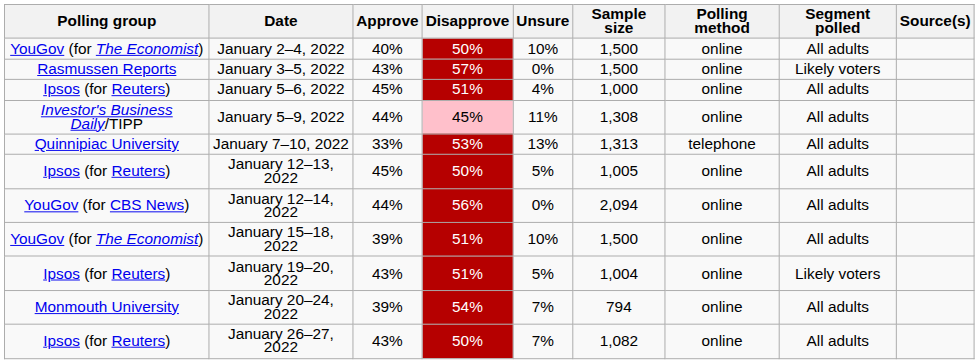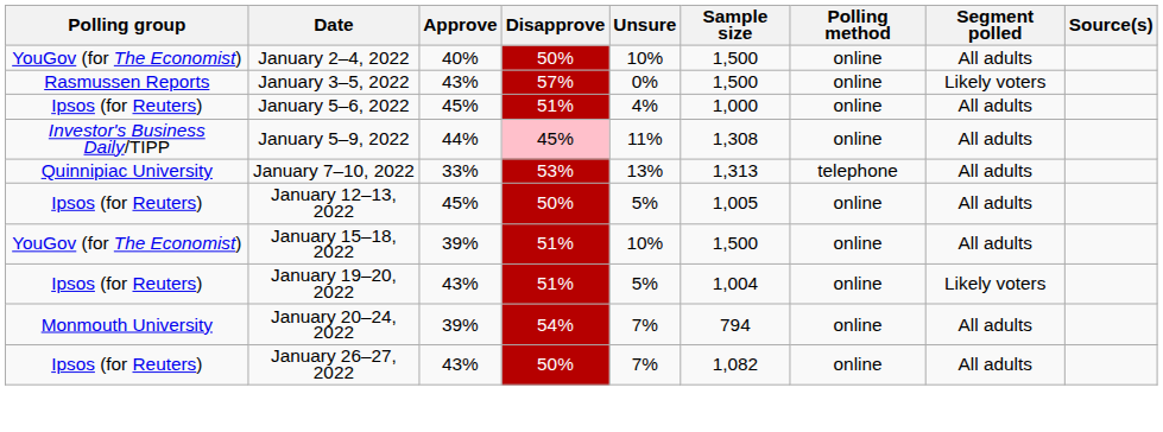- row: YouGov (for CBS News) | January 12–14, 2022 | 44% | 56% | 0% | 2,094 | online | All adults
